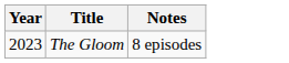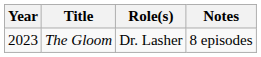+ column: Role(s) | Dr. Lasher
